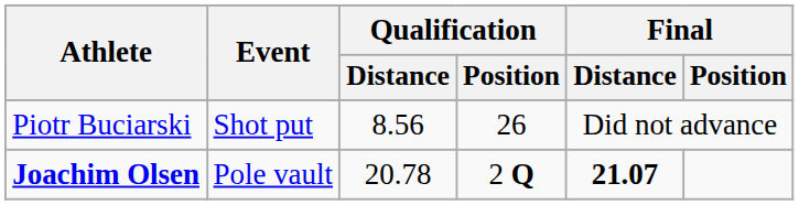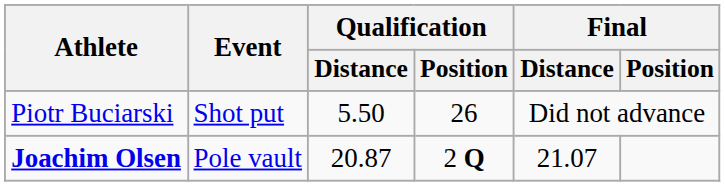Piotr Buciarski | Qualification / Distance: 8.56 -> 5.50
Joachim Olsen | Qualification / Distance: 20.78 -> 20.87
Joachim Olsen | Final / Distance: bold -> normal
